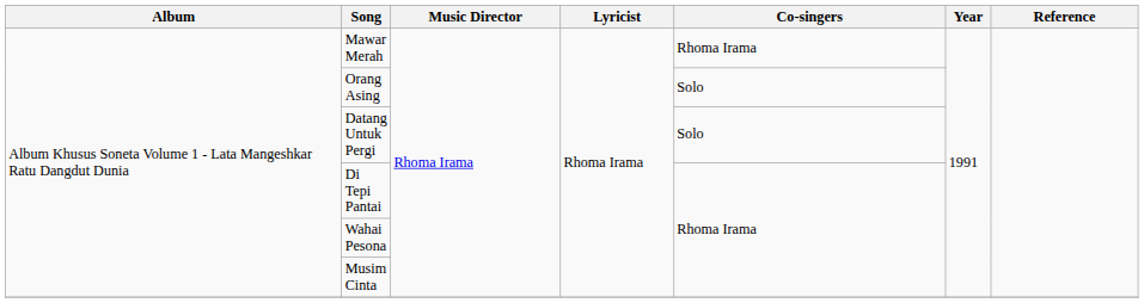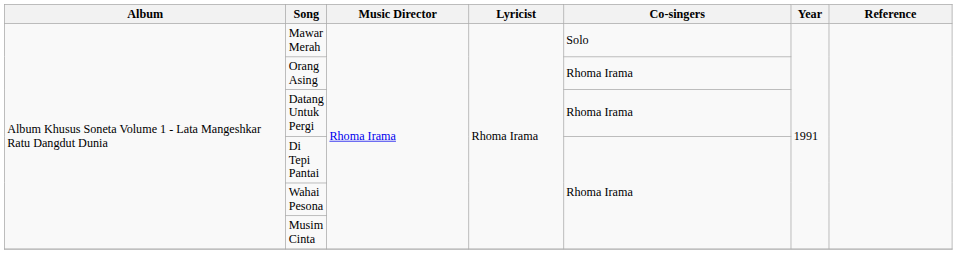Mawar Merah | Co-singers: Rhoma Irama -> Solo
Orang Asing | Co-singers: Solo -> Rhoma Irama
Datang Untuk Pergi | Co-singers: Solo -> Rhoma Irama
